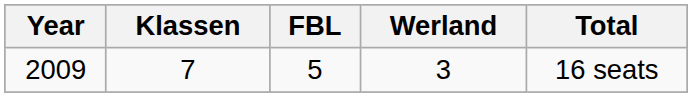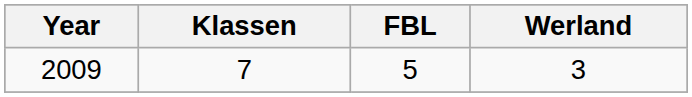- column: Total | 16 seats
